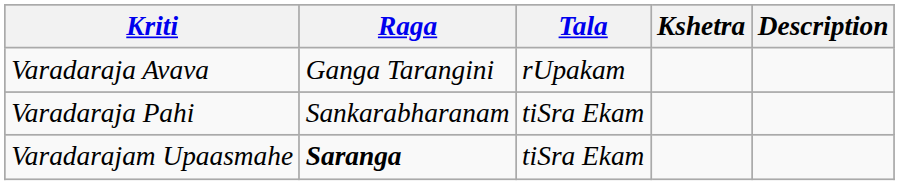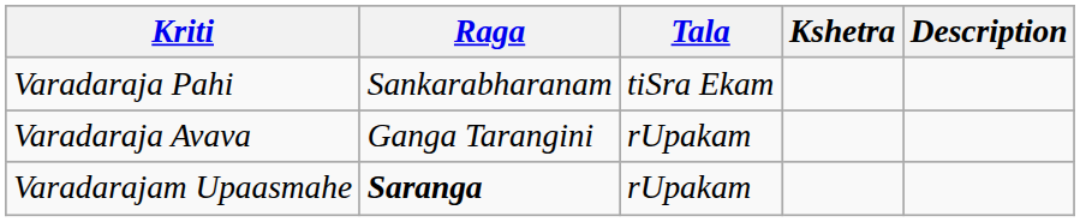rows swapped: Varadaraja Avava <-> Varadaraja Pahi
Varadarajam Upaasmahe | Tala: tiSra Ekam -> rUpakam
